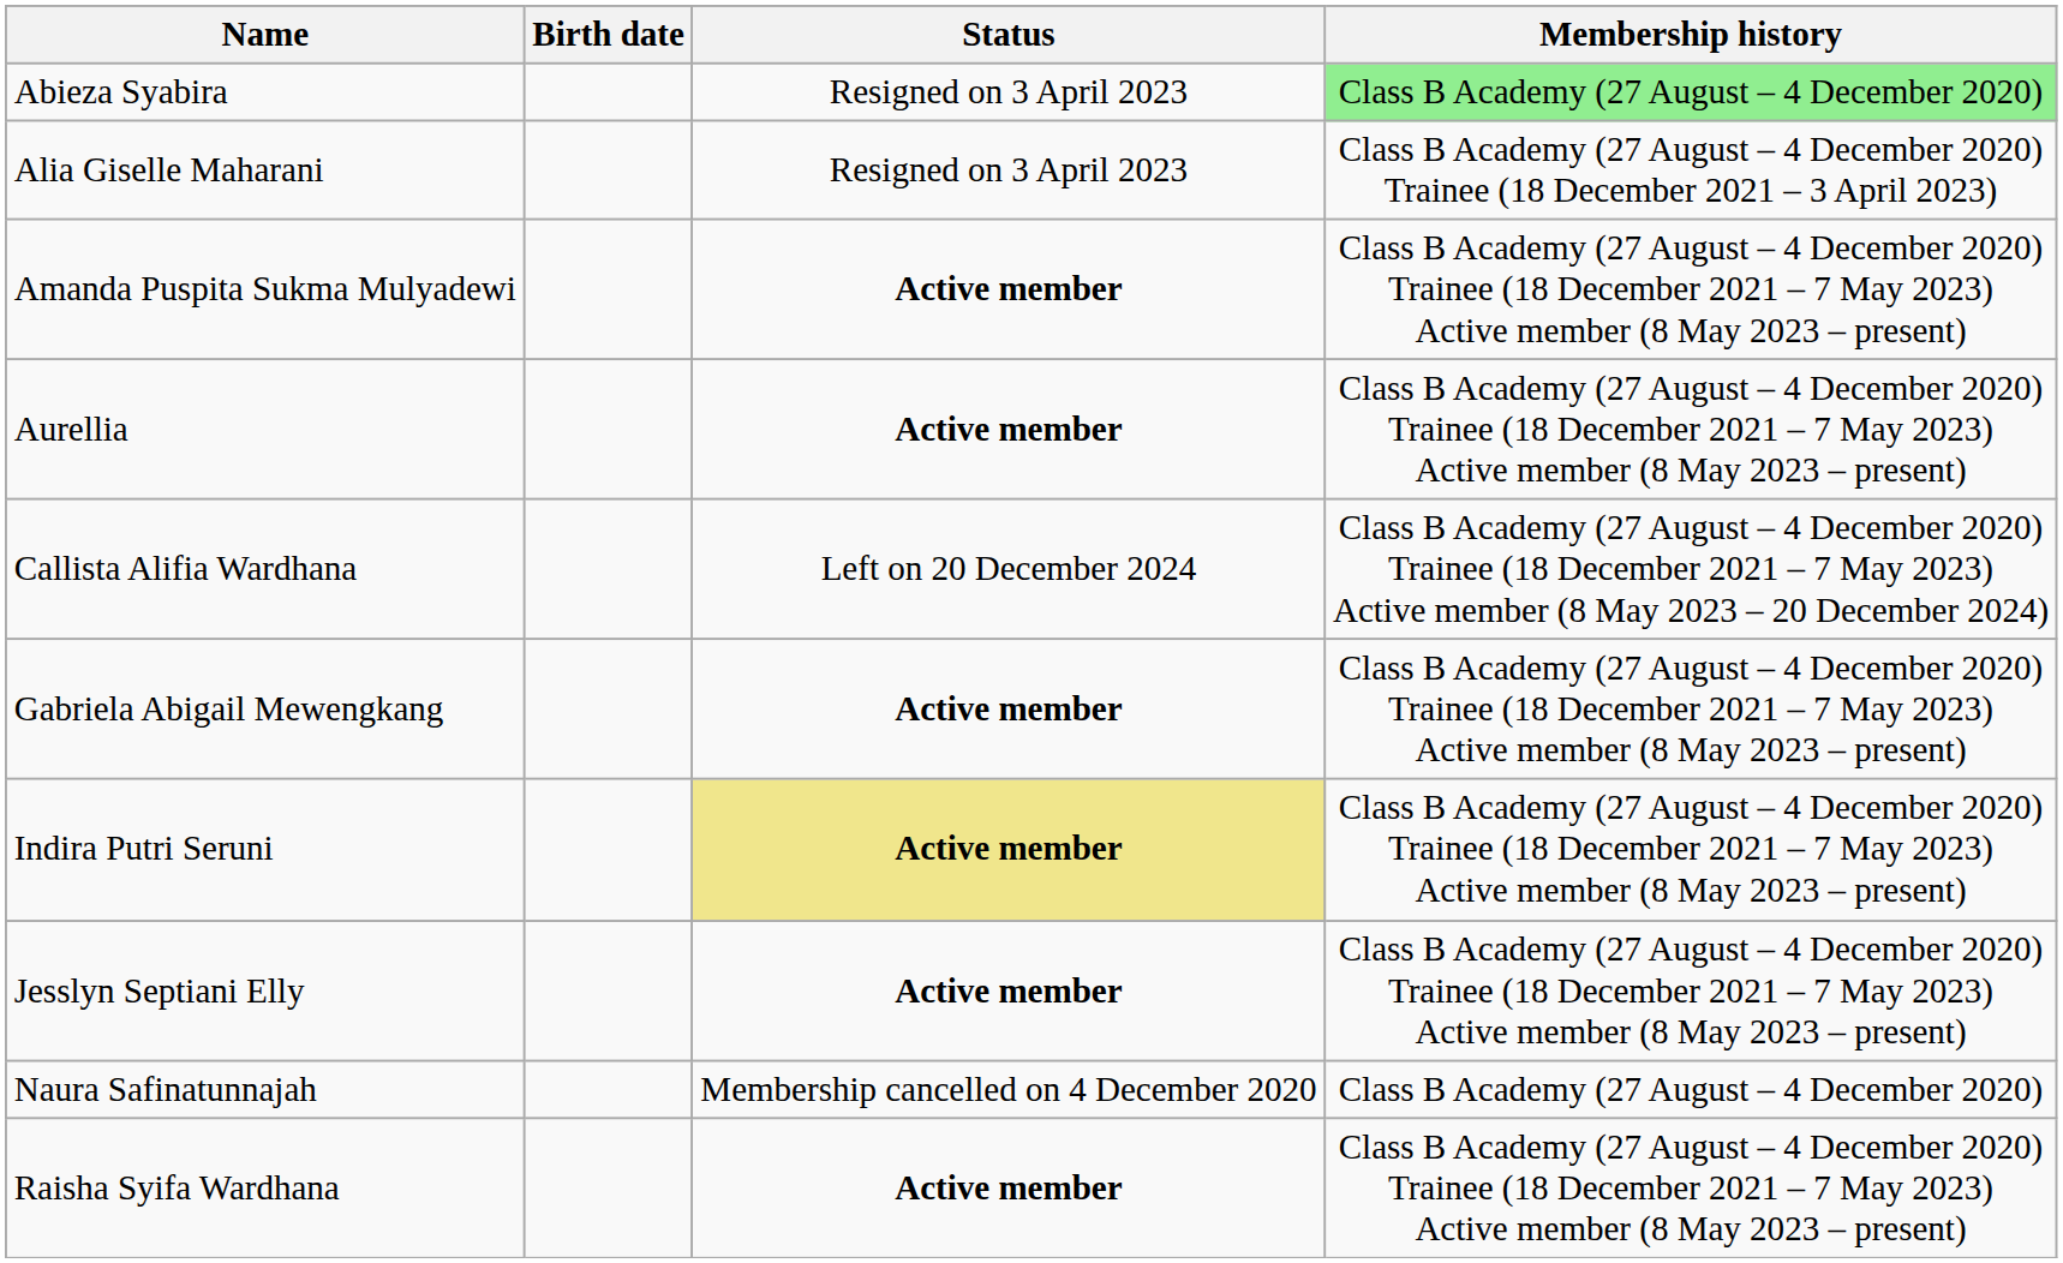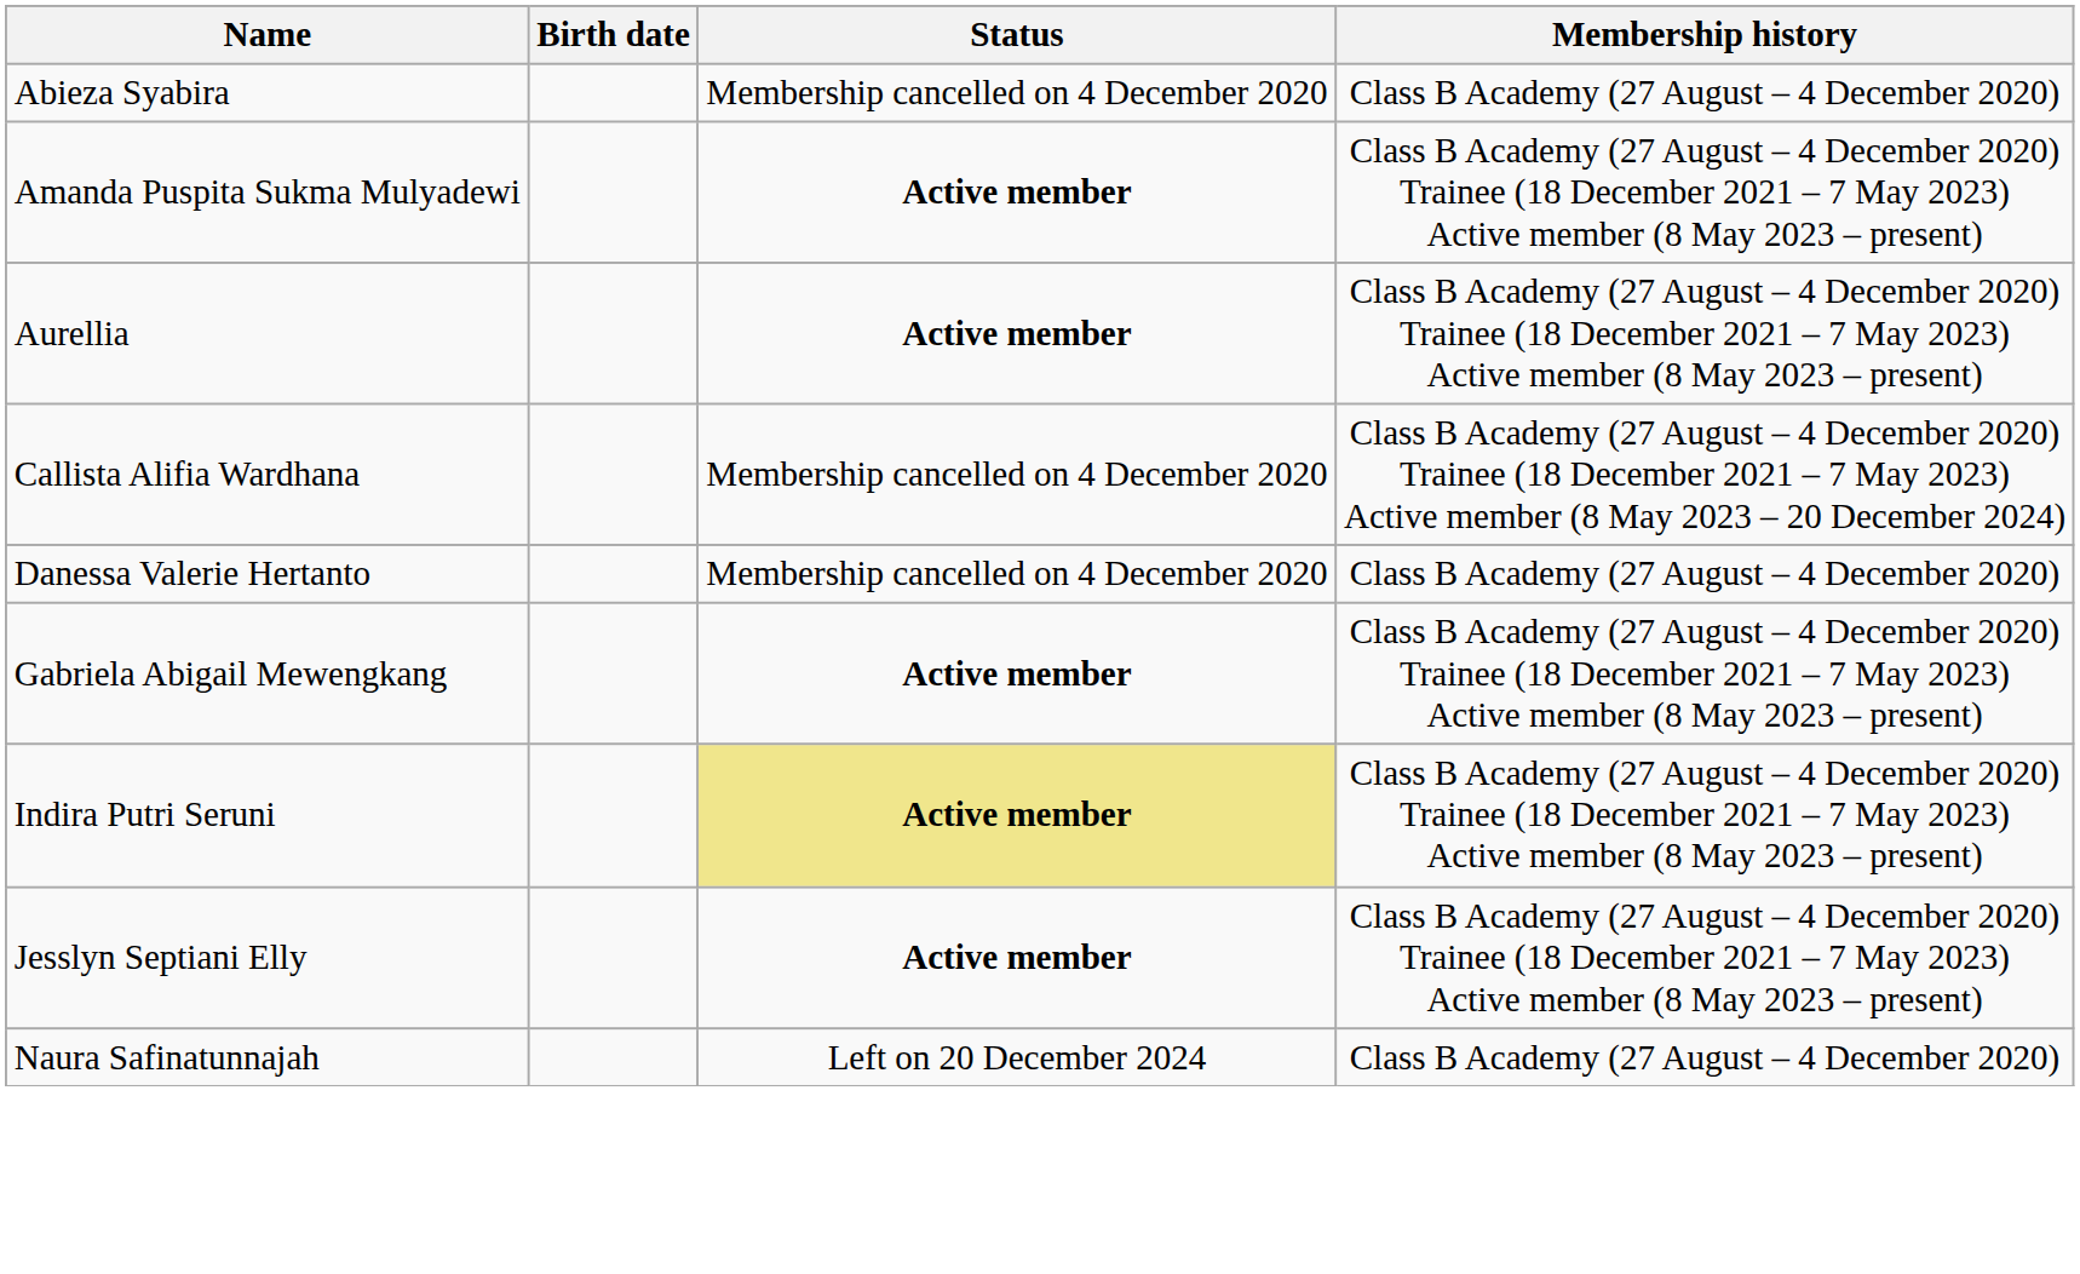Abieza Syabira | Status: Resigned on 3 April 2023 -> Membership cancelled on 4 December 2020
Abieza Syabira | Membership history: lightgreen background -> no background
- row: Alia Giselle Maharani | Resigned on 3 April 2023 | Class B Academy (27 August – 4 December 2020) Trainee (18 December 2021 – 3 April 2023)
Callista Alifia Wardhana | Status: Left on 20 December 2024 -> Membership cancelled on 4 December 2020
+ row: Danessa Valerie Hertanto | Membership cancelled on 4 December 2020 | Class B Academy (27 August – 4 December 2020)
Naura Safinatunnajah | Status: Membership cancelled on 4 December 2020 -> Left on 20 December 2024
- row: Raisha Syifa Wardhana | Active member | Class B Academy (27 August – 4 December 2020) Trainee (18 December 2021 – 7 May 2023) Active member (8 May 2023 – present)
